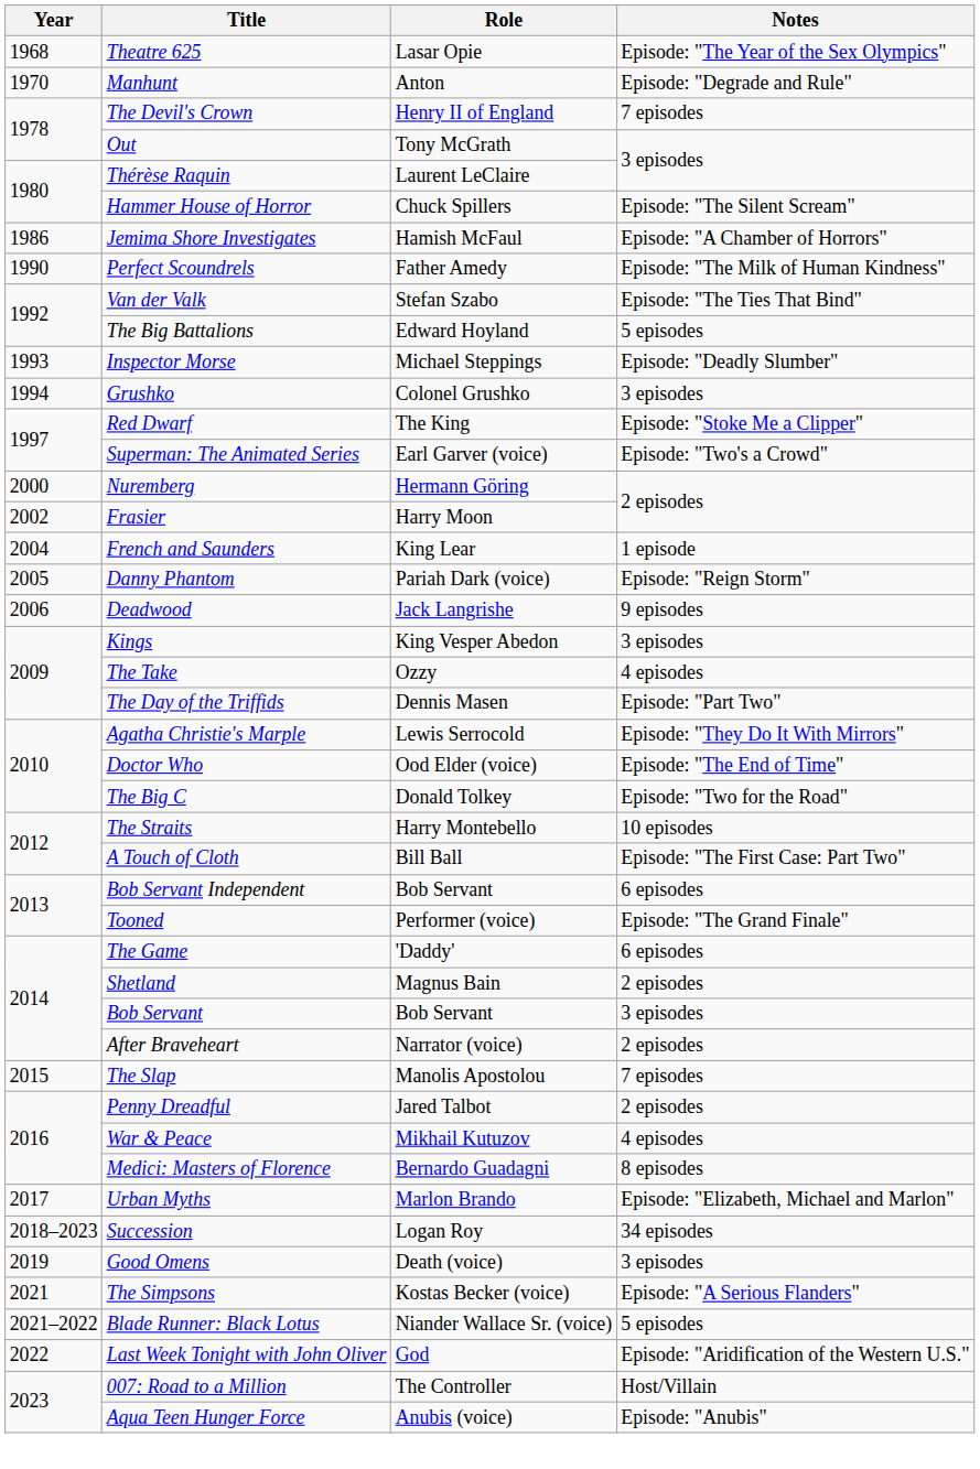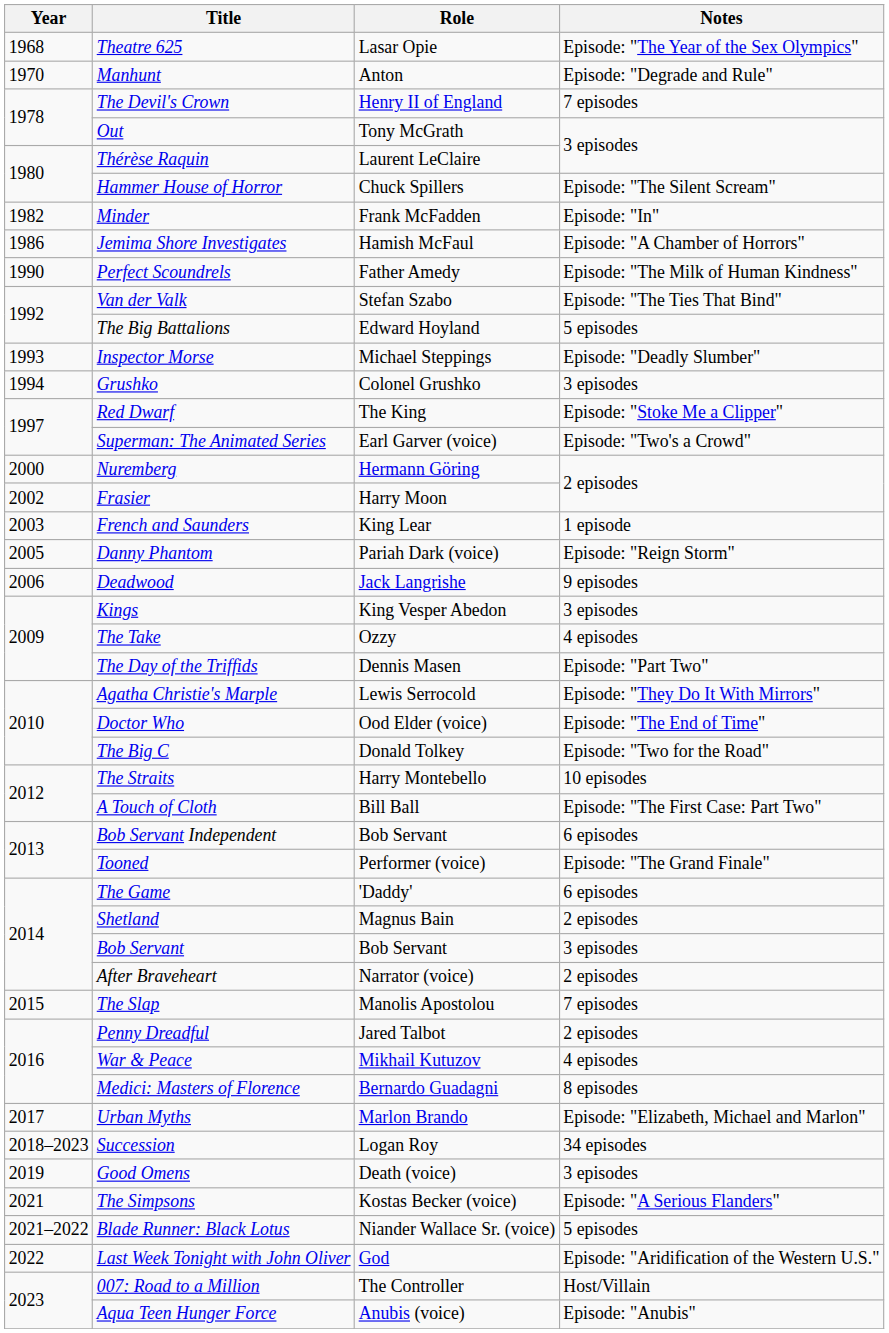+ row: 1982 | Minder | Frank McFadden | Episode: "In"
French and Saunders | Year: 2004 -> 2003
